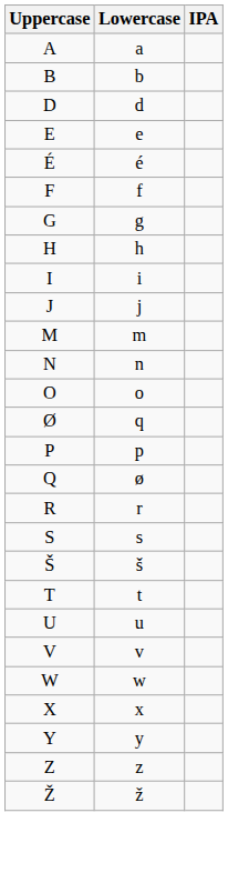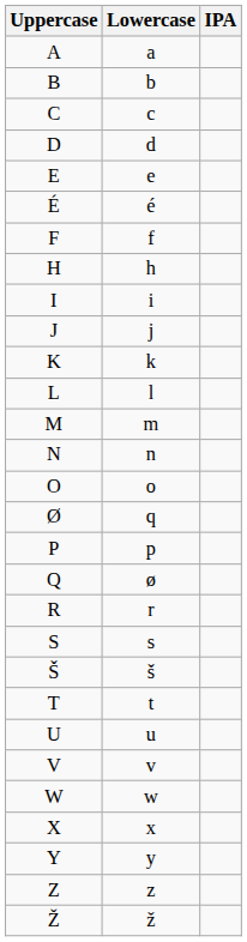+ row: C | c
- row: G | g
+ row: K | k
+ row: L | l
